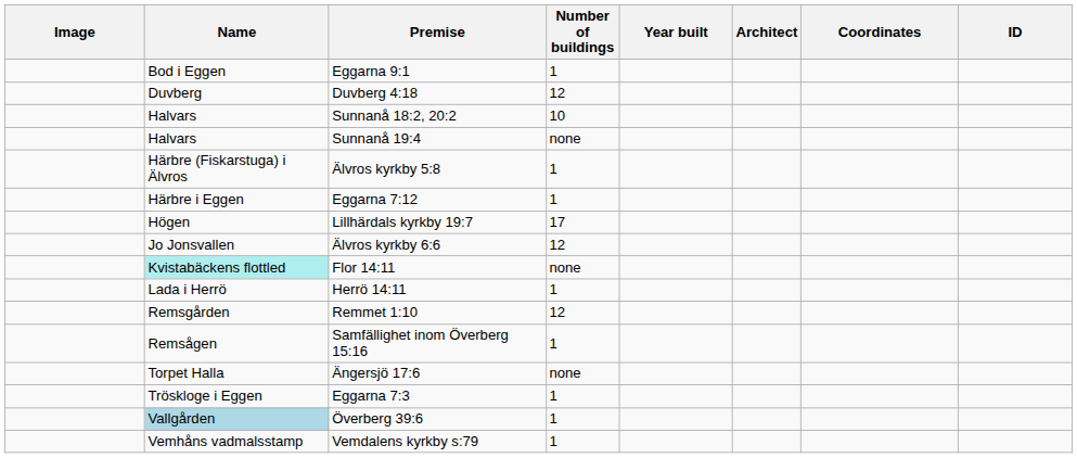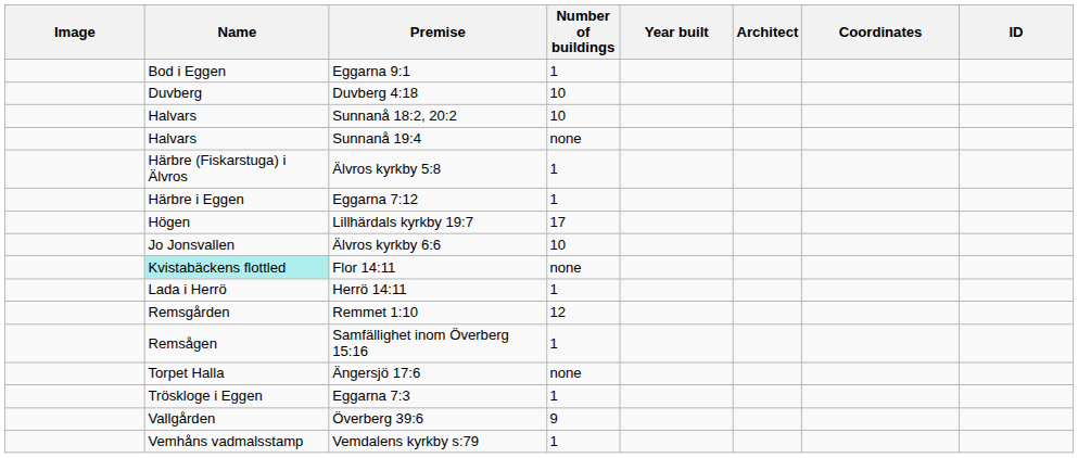Duvberg 4:18 | Number of buildings: 12 -> 10
Älvros kyrkby 6:6 | Number of buildings: 12 -> 10
Överberg 39:6 | Name: lightblue background -> no background
Överberg 39:6 | Number of buildings: 1 -> 9
